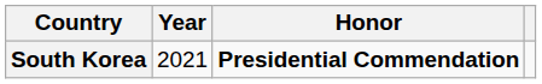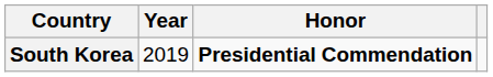South Korea | Year: 2021 -> 2019
